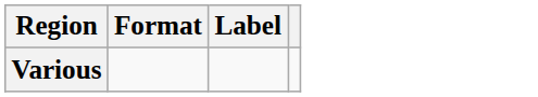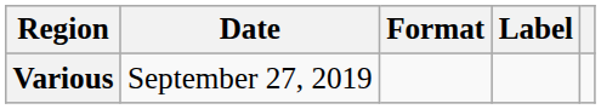+ column: Date | September 27, 2019
